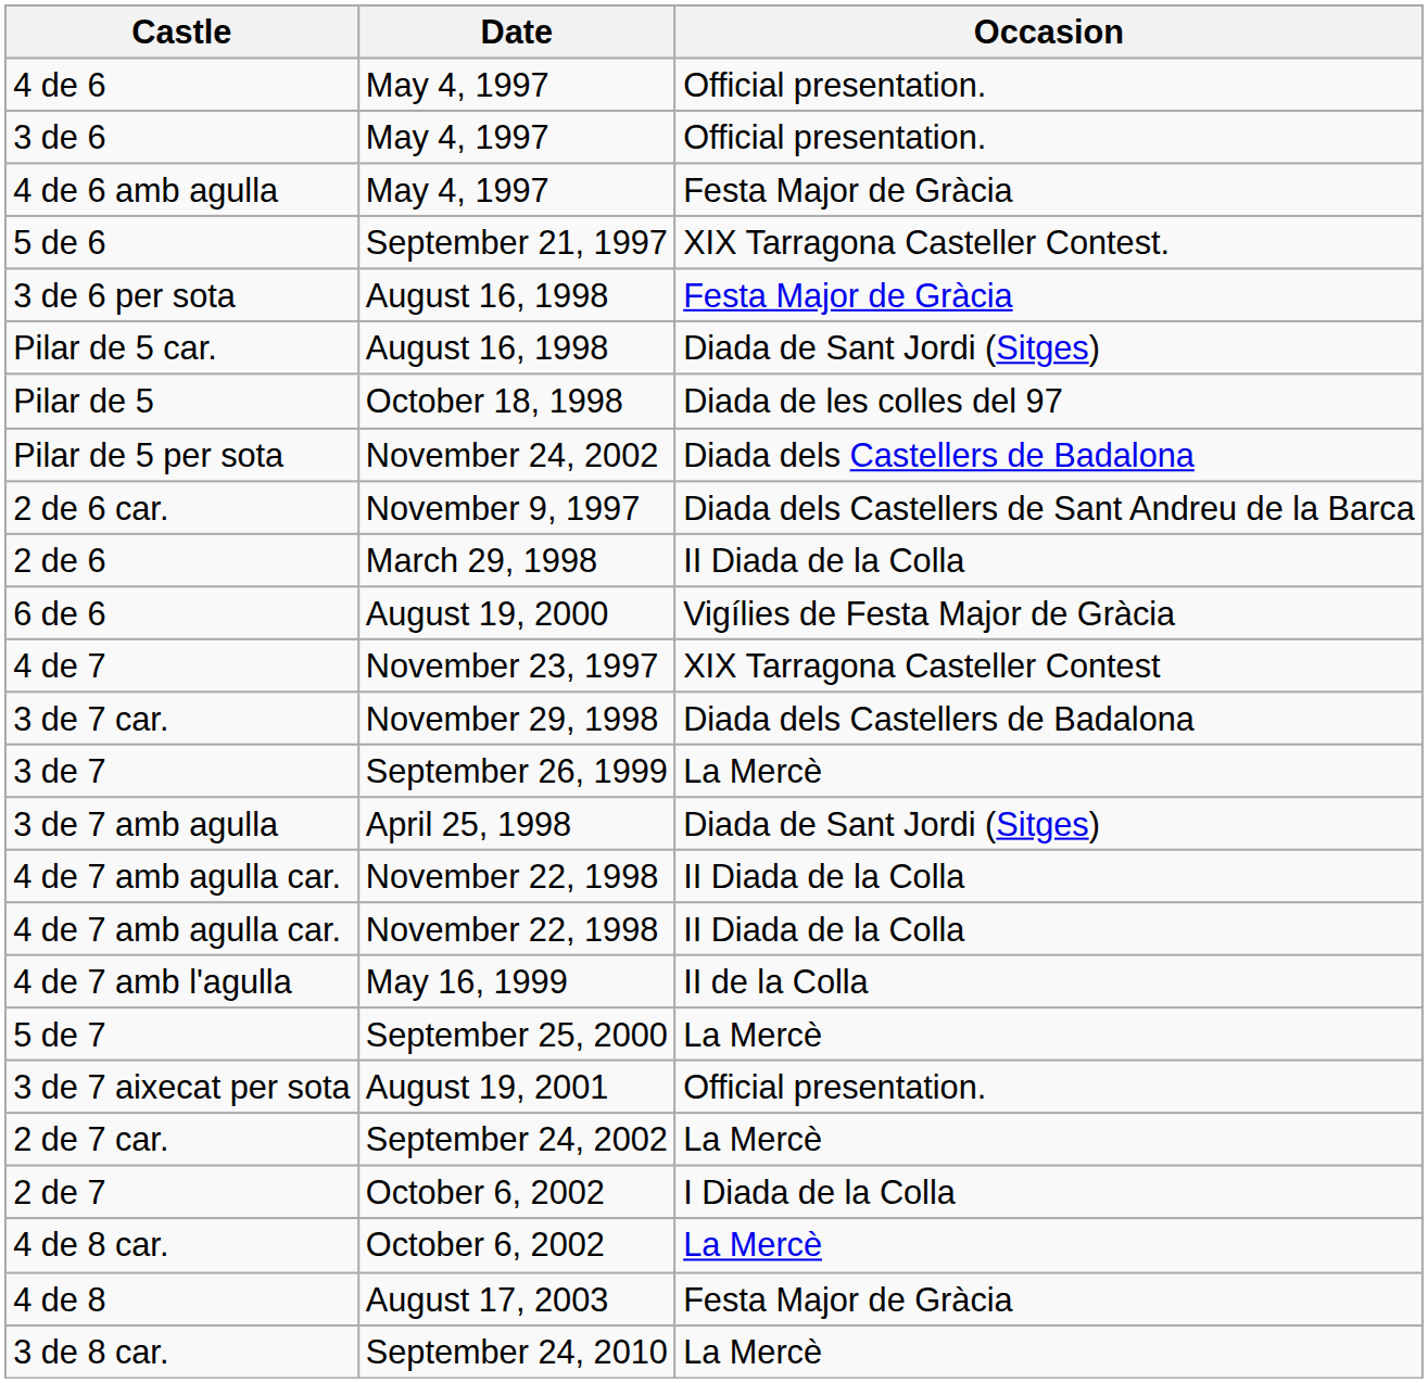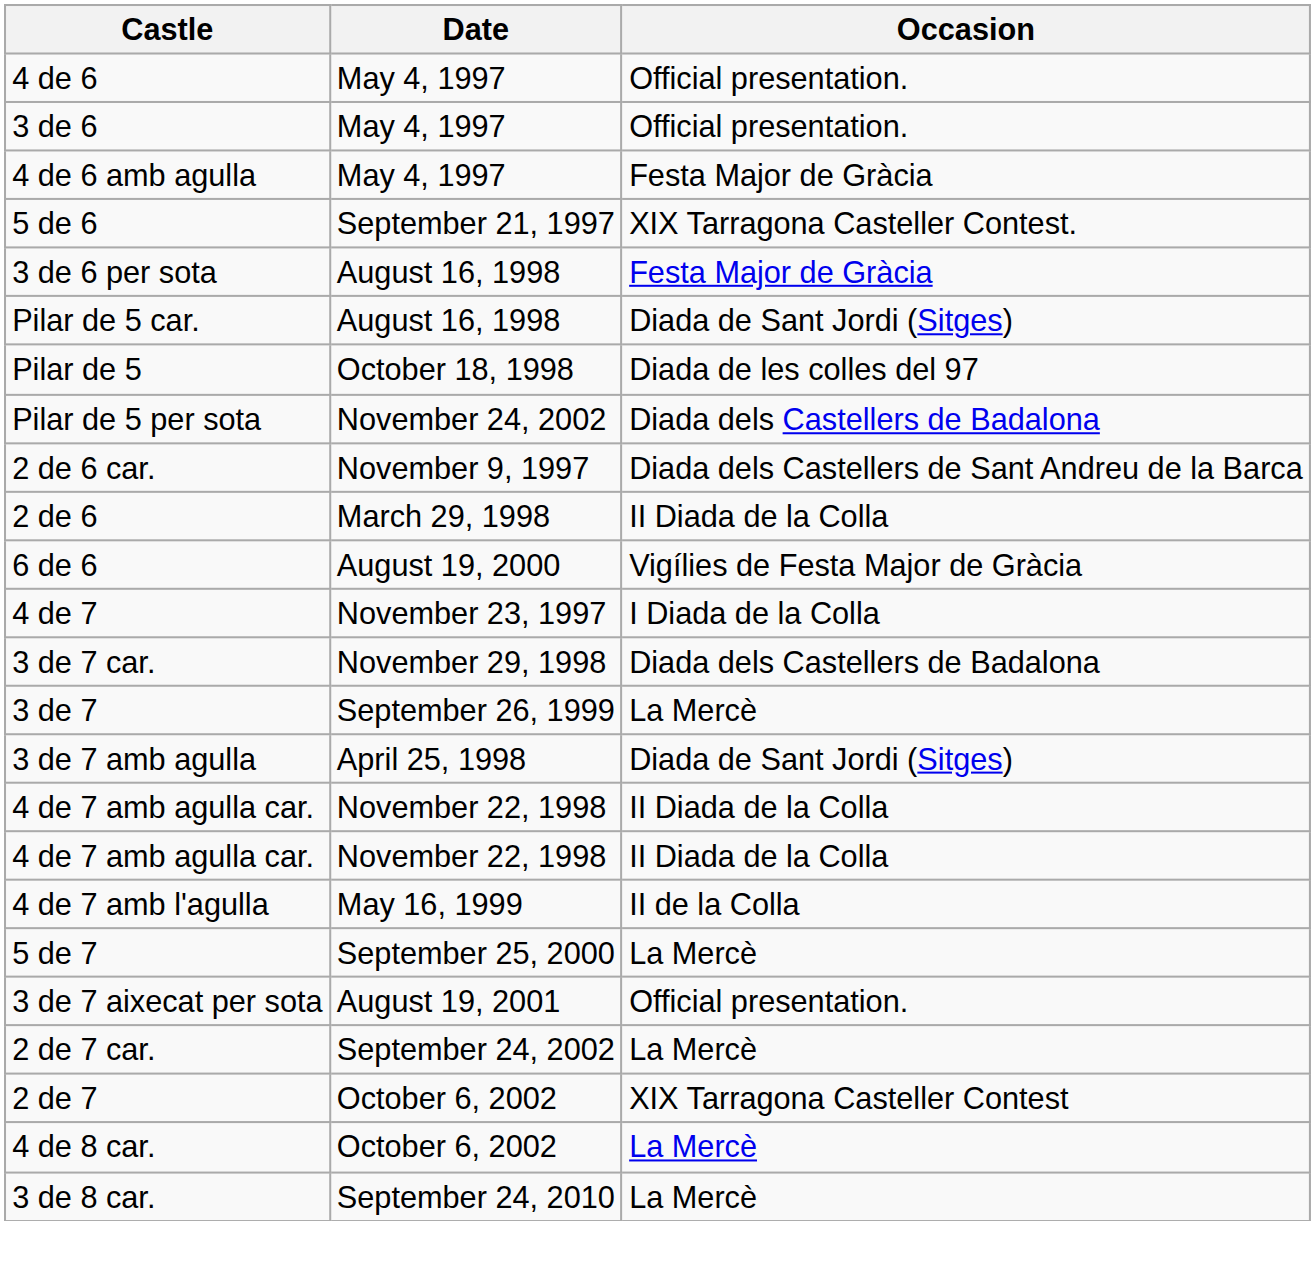4 de 7 | Occasion: XIX Tarragona Casteller Contest -> I Diada de la Colla
2 de 7 | Occasion: I Diada de la Colla -> XIX Tarragona Casteller Contest
- row: 4 de 8 | August 17, 2003 | Festa Major de Gràcia
